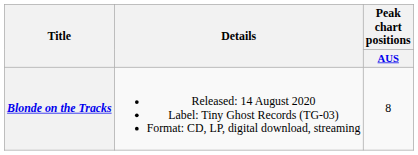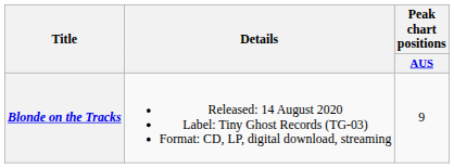Blonde on the Tracks | Peak chart positions / AUS: 8 -> 9
